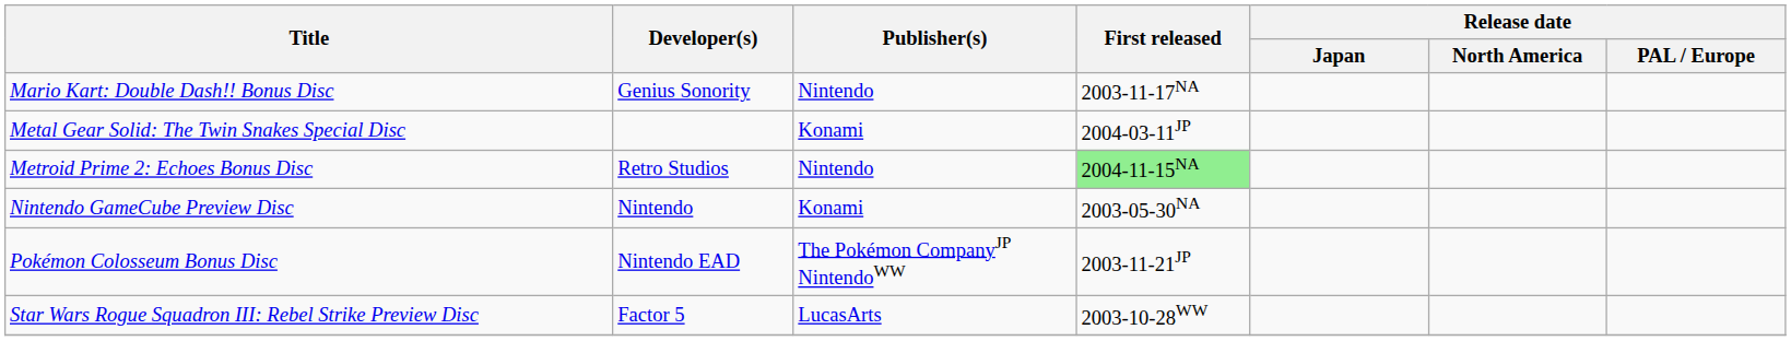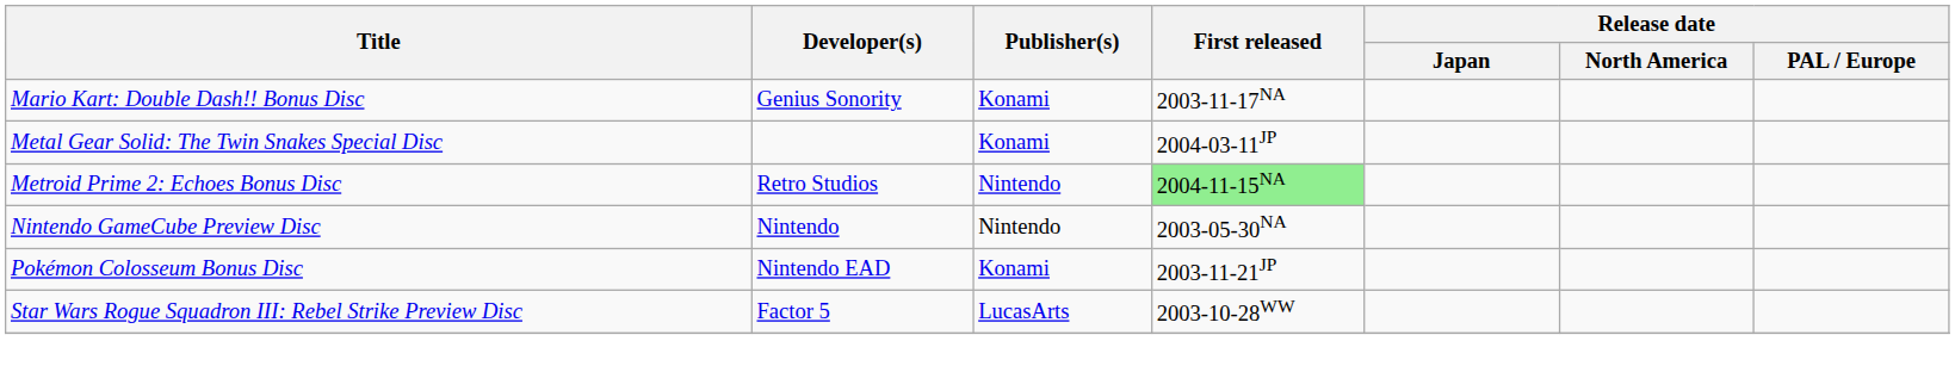Mario Kart: Double Dash!! Bonus Disc | Publisher(s): Nintendo -> Konami
Nintendo GameCube Preview Disc | Publisher(s): Konami -> Nintendo
Pokémon Colosseum Bonus Disc | Publisher(s): The Pokémon CompanyJP NintendoWW -> Konami
